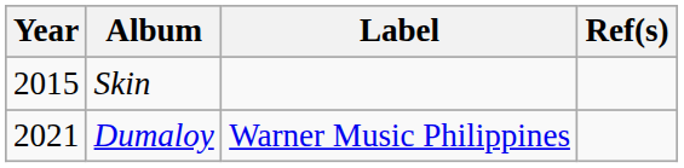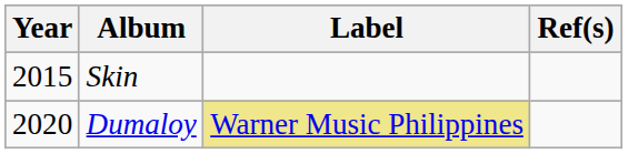Dumaloy | Year: 2021 -> 2020
Dumaloy | Label: no background -> khaki background
